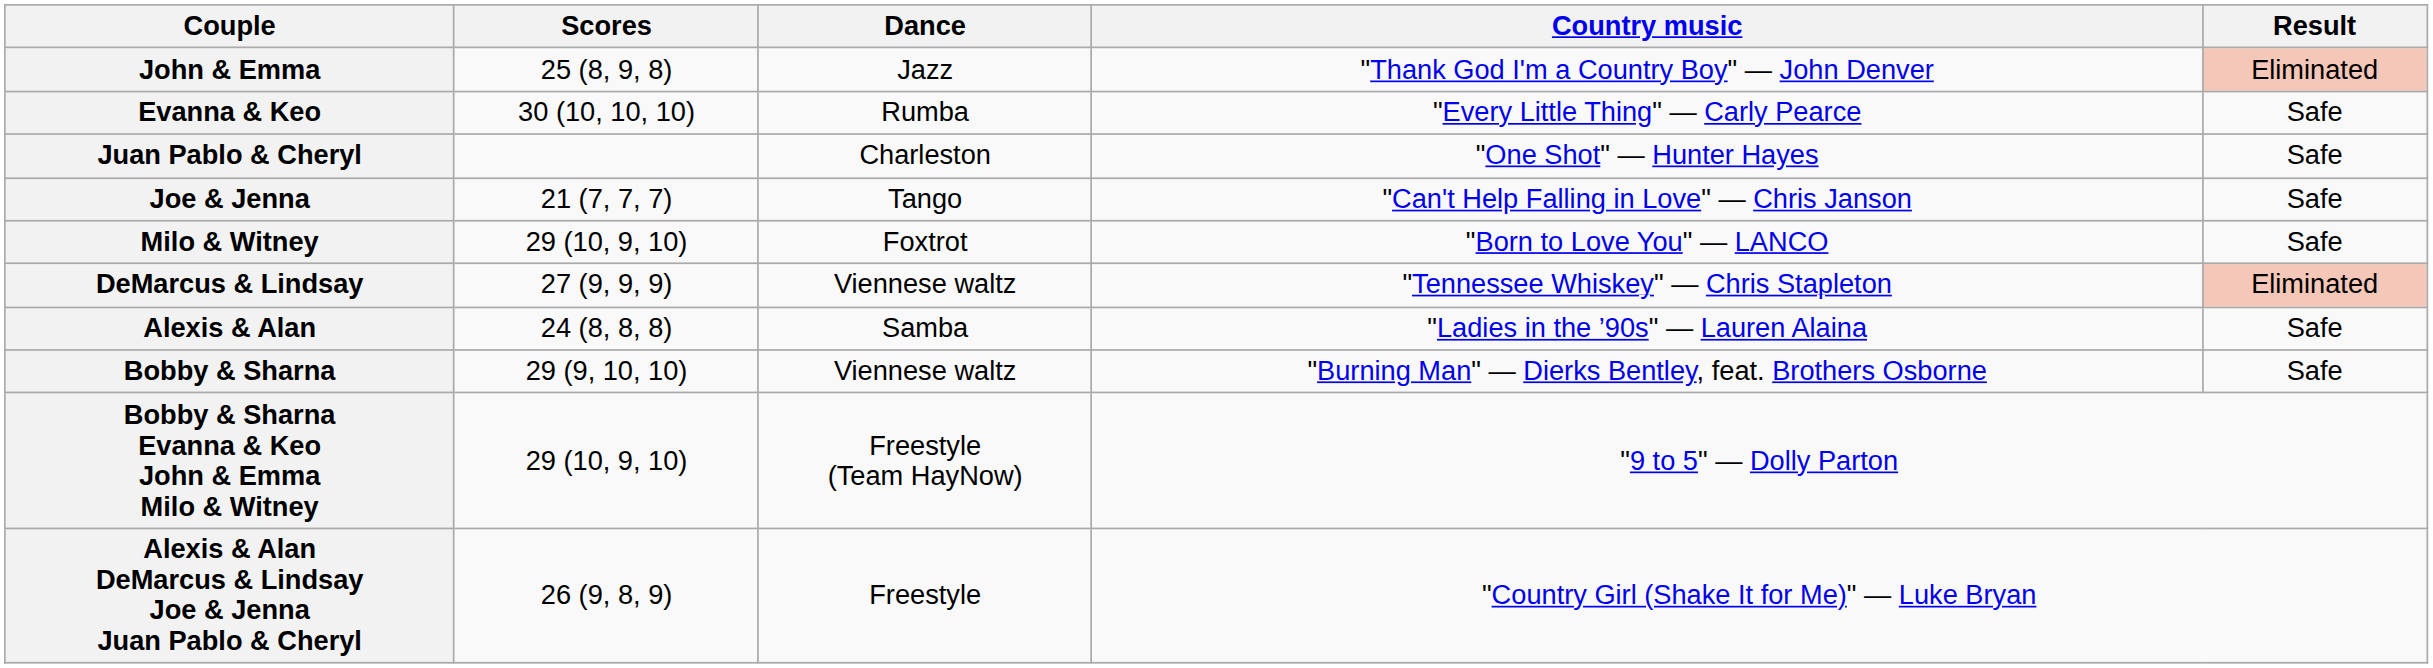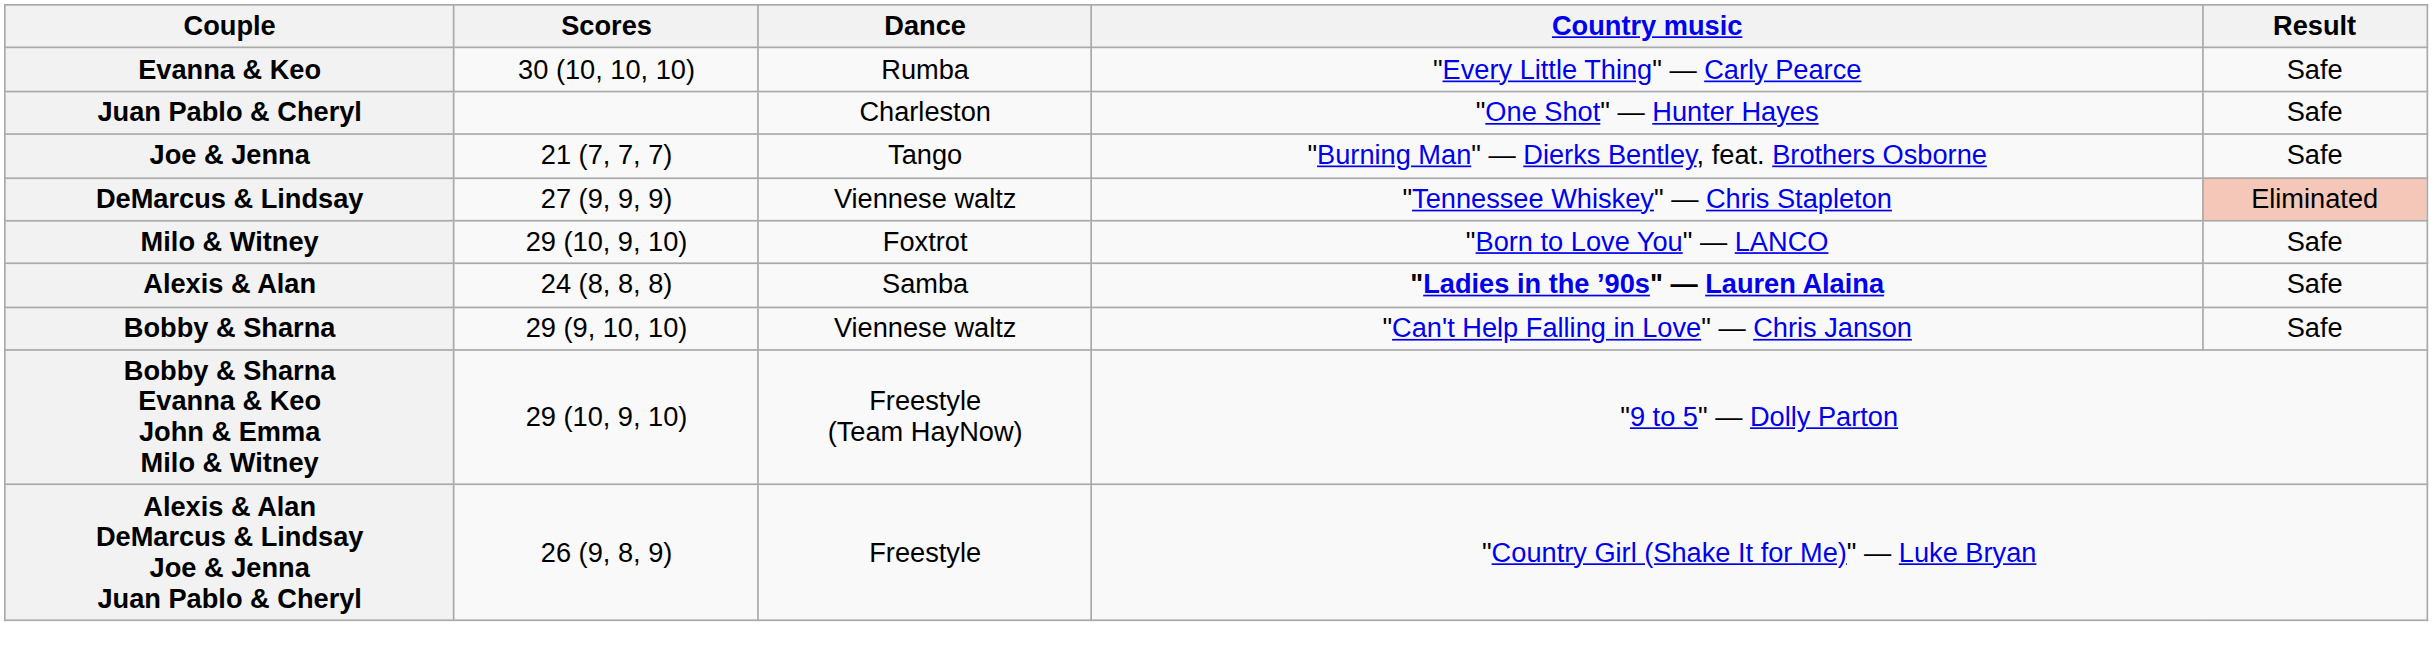- row: John & Emma | 25 (8, 9, 8) | Jazz | "Thank God I'm a Country Boy" — John Denver | Eliminated
Joe & Jenna | Country music: "Can't Help Falling in Love" — Chris Janson -> "Burning Man" — Dierks Bentley, feat. Brothers Osborne
rows swapped: Milo & Witney <-> DeMarcus & Lindsay
Alexis & Alan | Country music: normal -> bold
Bobby & Sharna | Country music: "Burning Man" — Dierks Bentley, feat. Brothers Osborne -> "Can't Help Falling in Love" — Chris Janson
